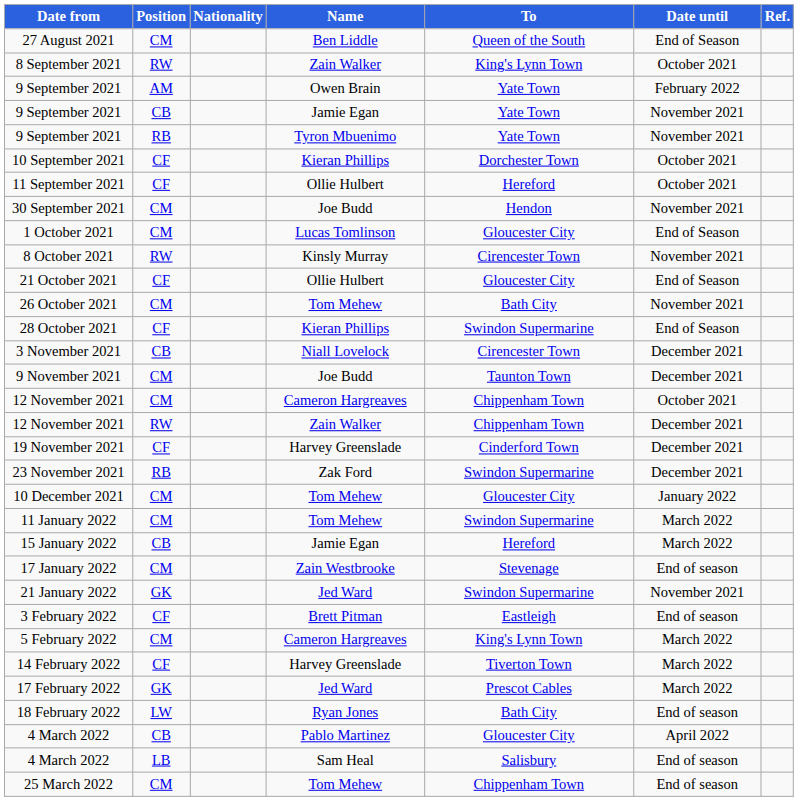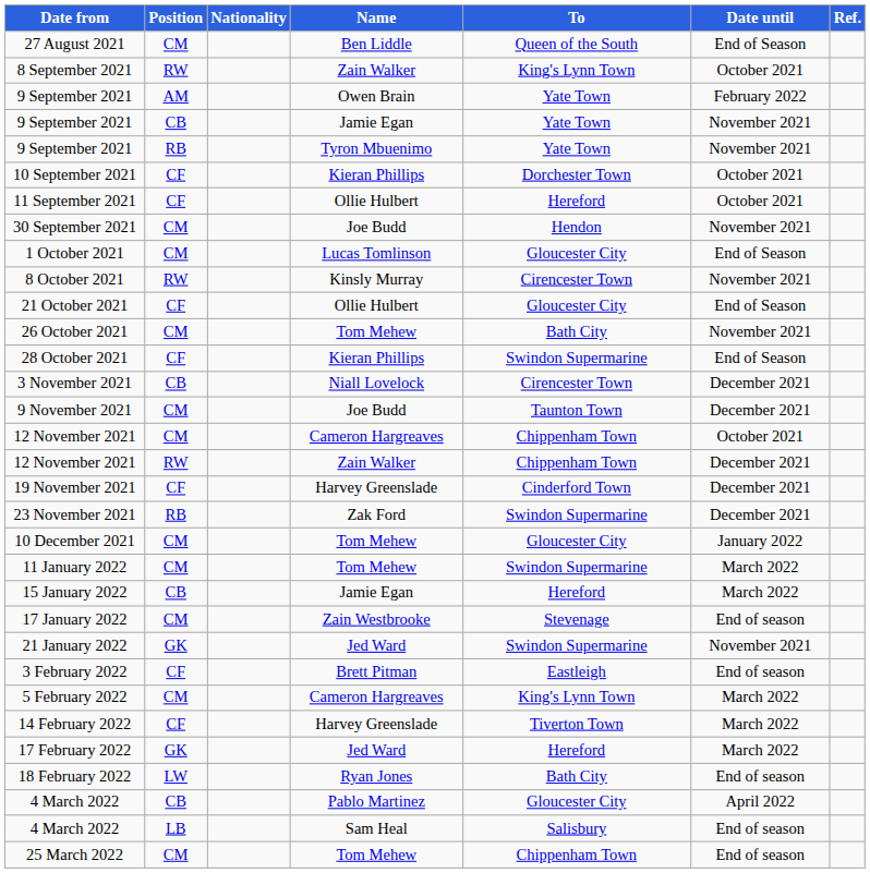17 February 2022 | To: Prescot Cables -> Hereford
